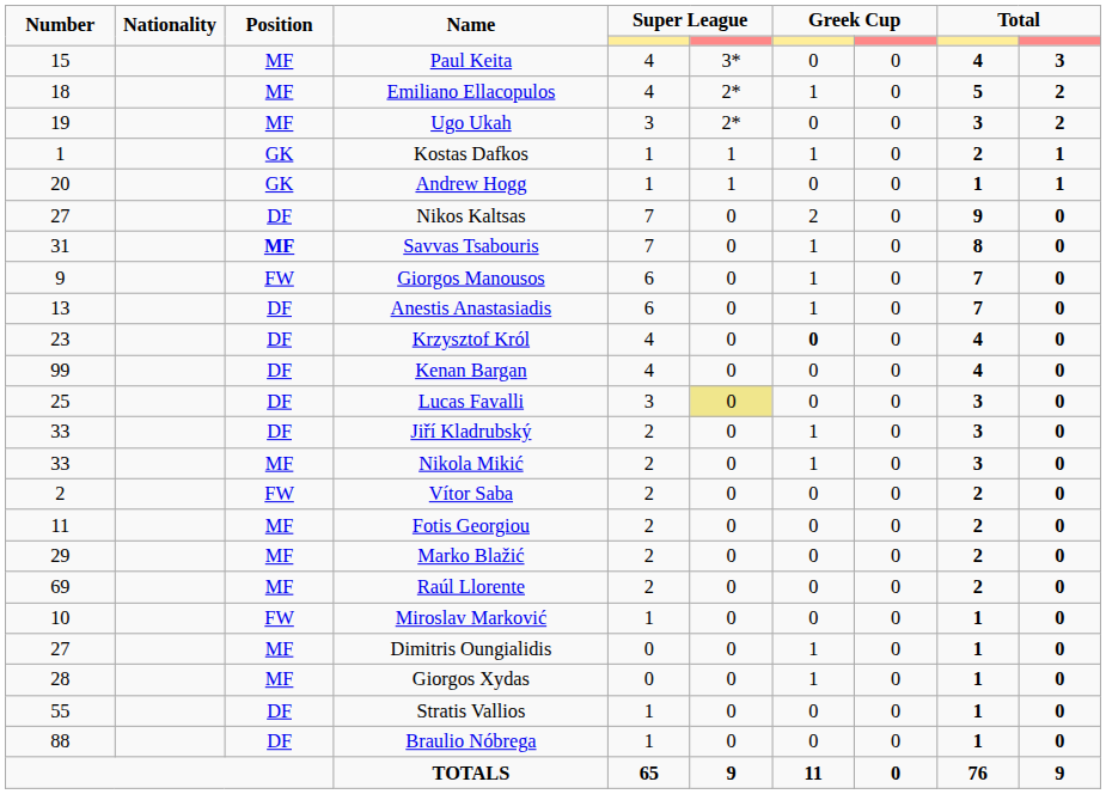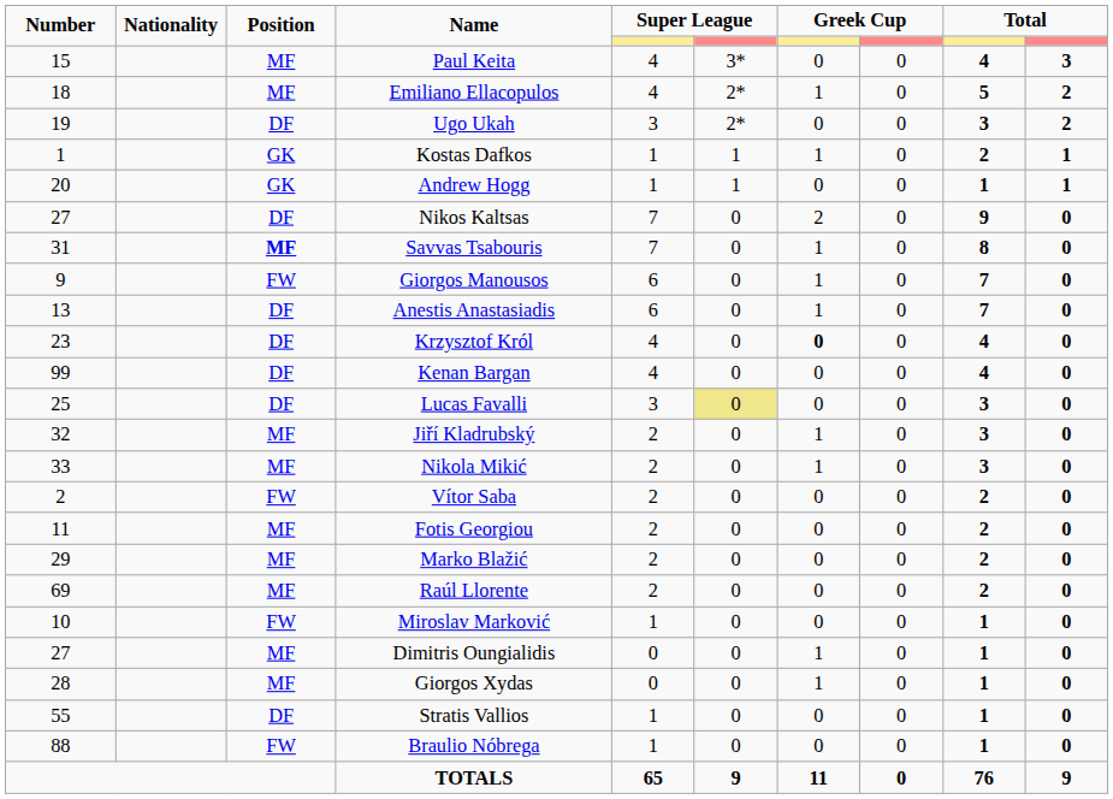Ugo Ukah | Position: MF -> DF
Jiří Kladrubský | Number: 33 -> 32
Jiří Kladrubský | Position: DF -> MF
Braulio Nóbrega | Position: DF -> FW
